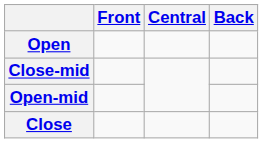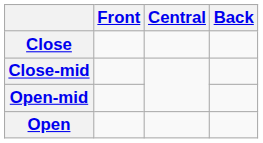rows swapped: Close <-> Open
